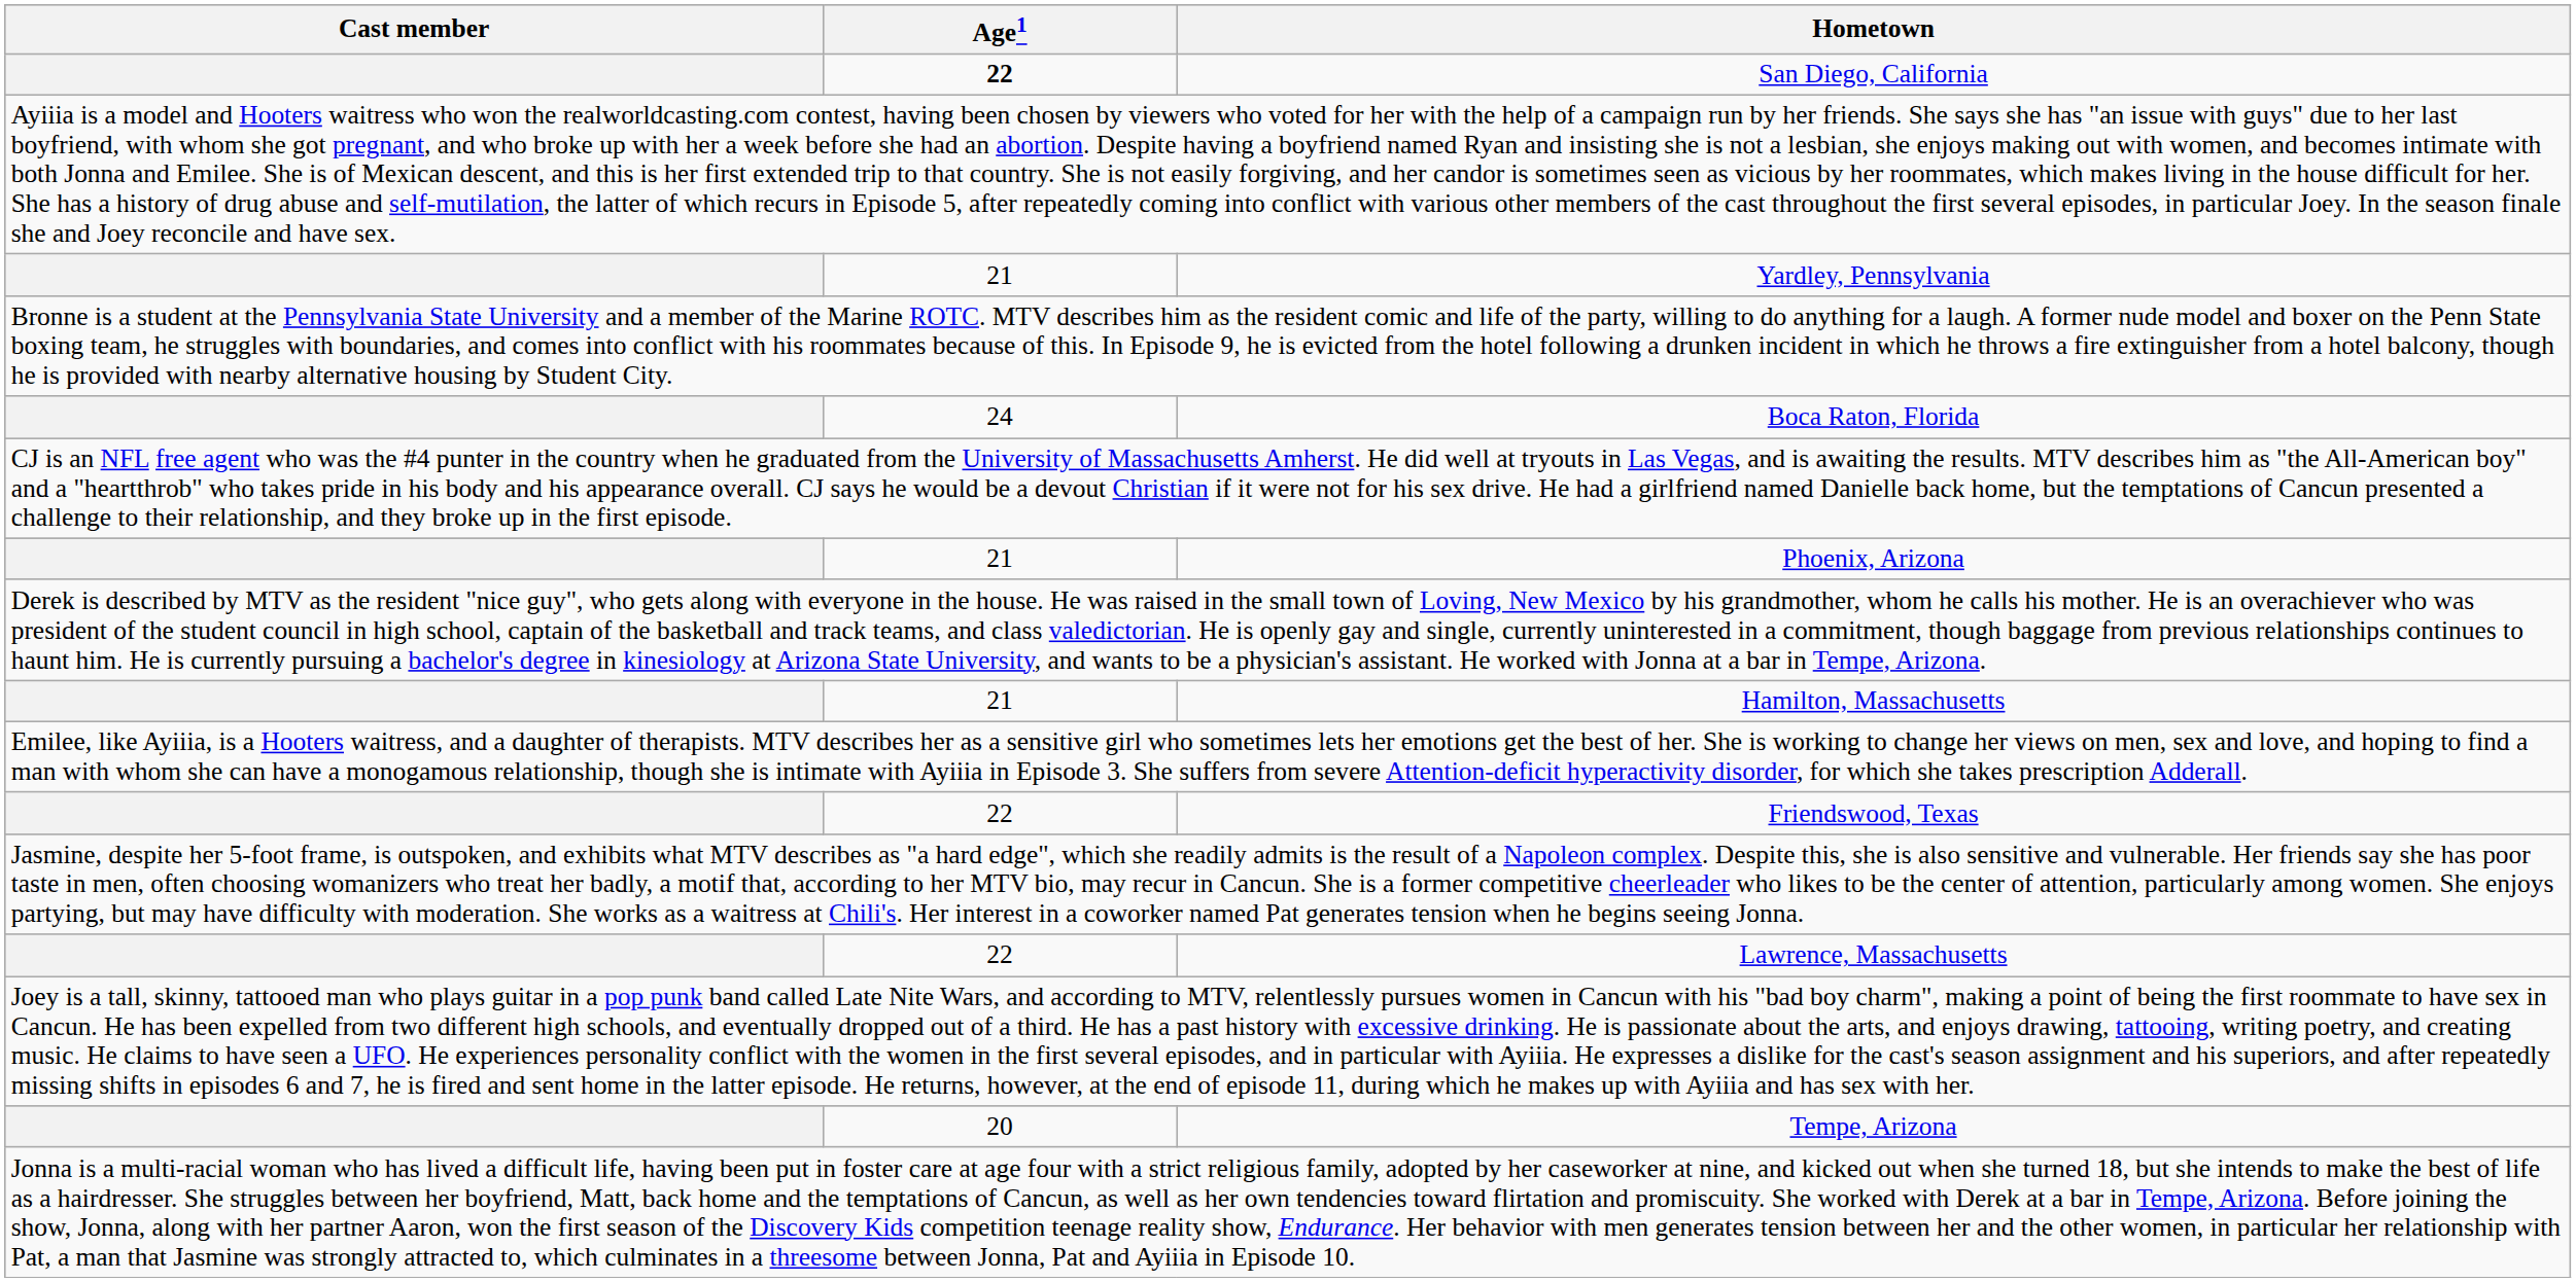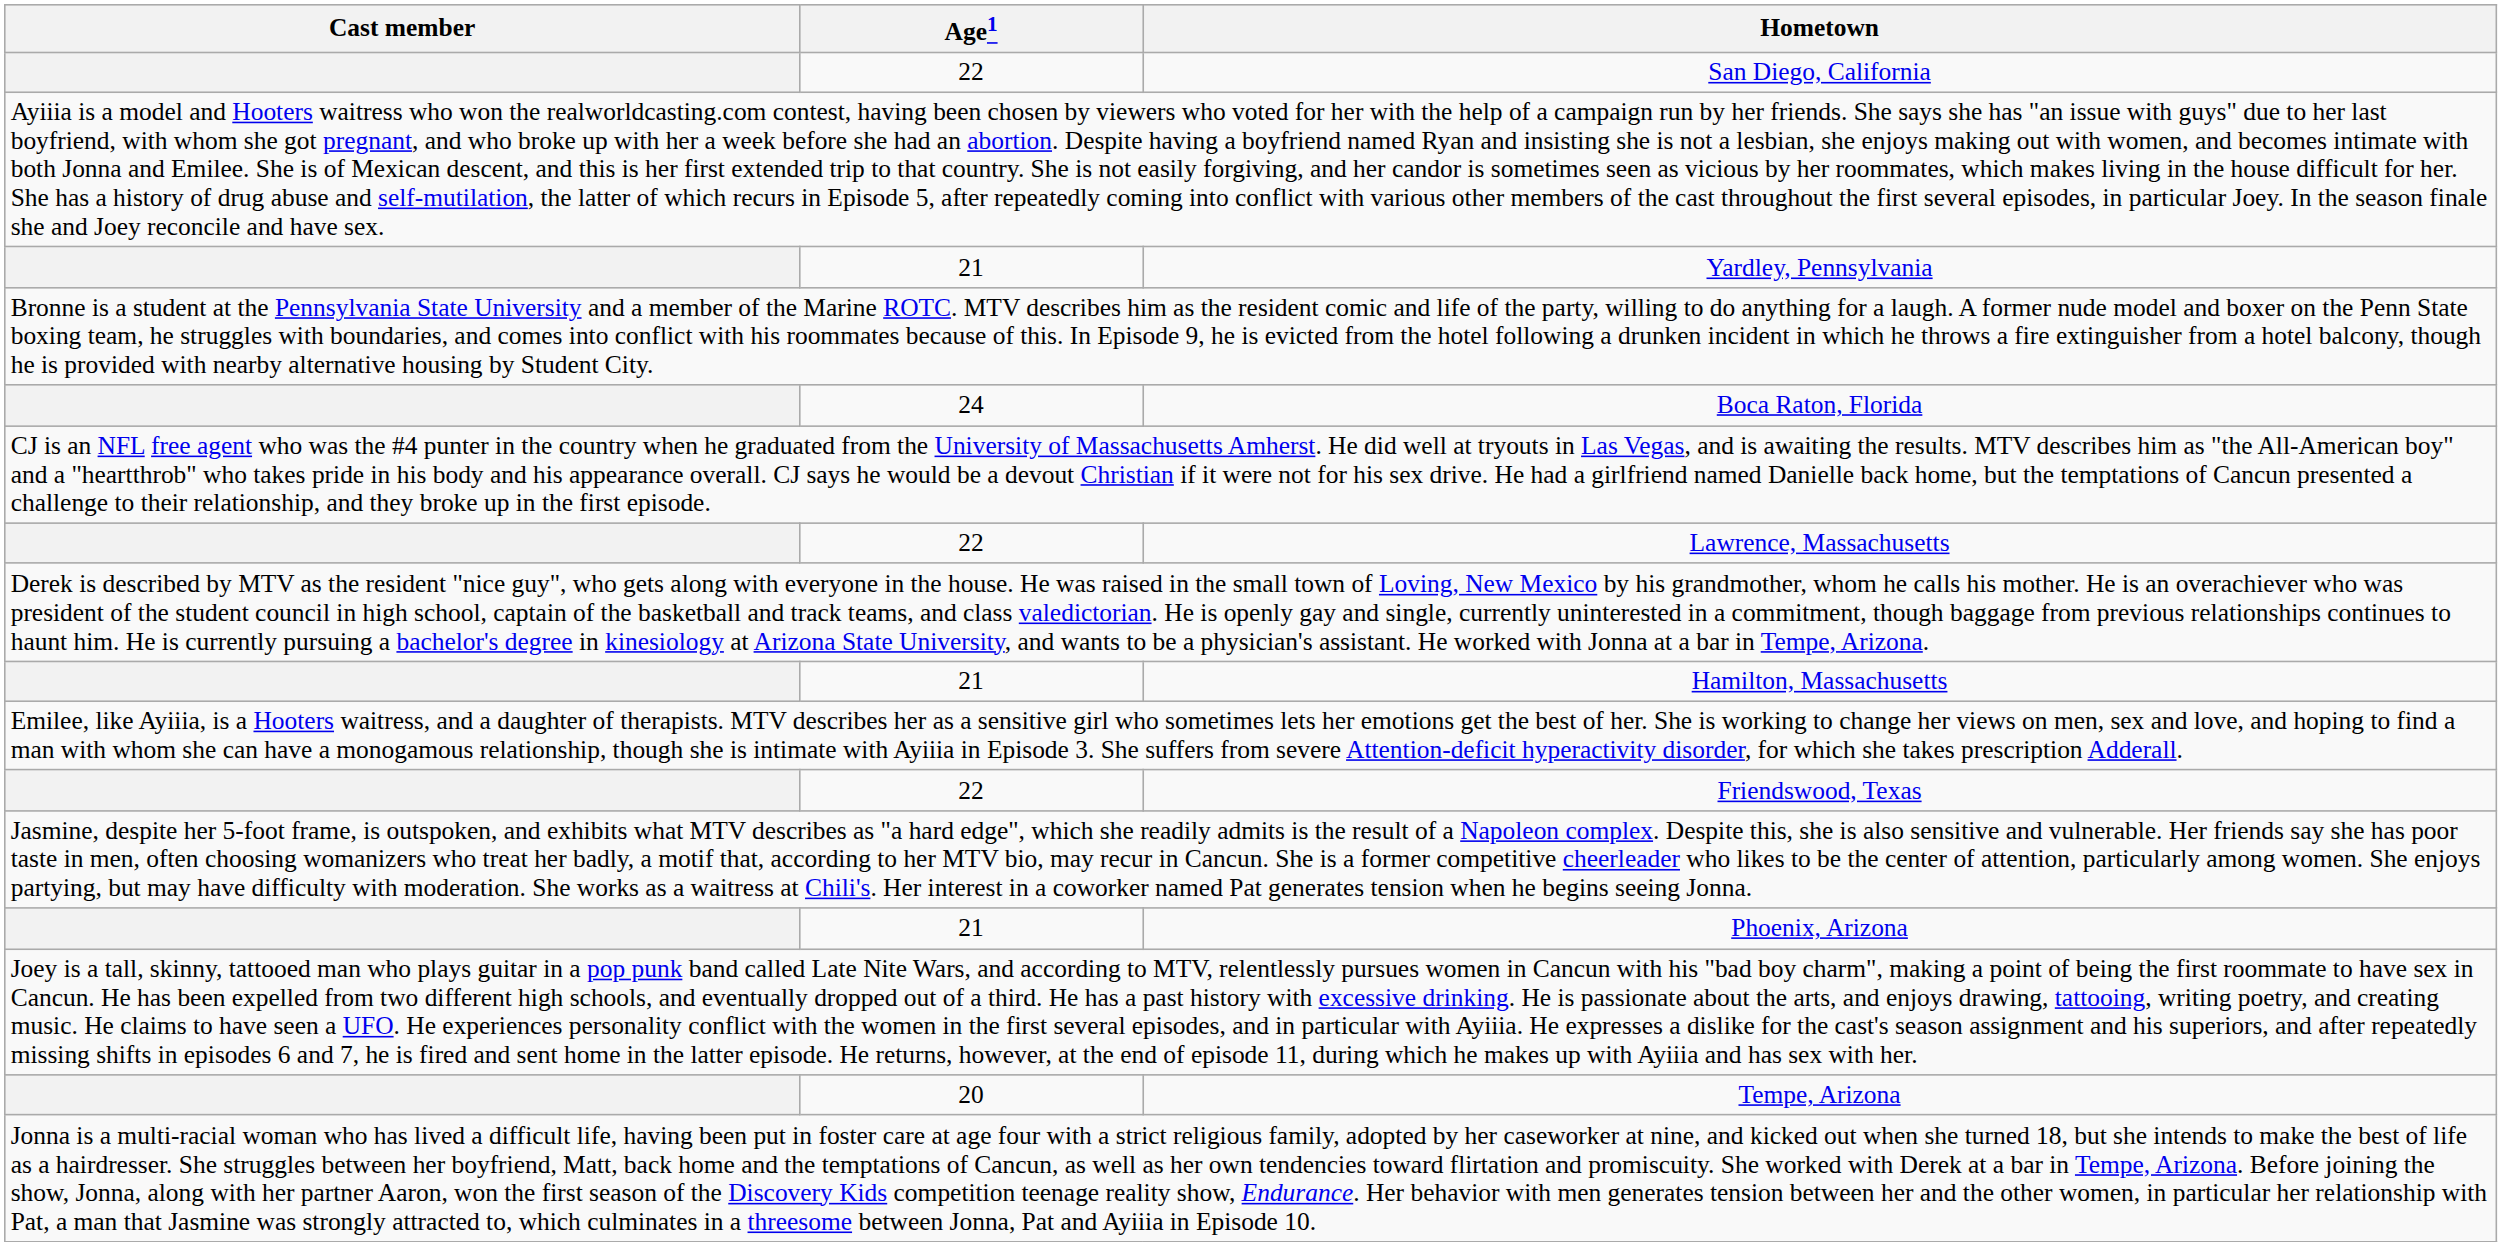San Diego, California | Age1: bold -> normal
rows swapped: Phoenix, Arizona <-> Lawrence, Massachusetts
